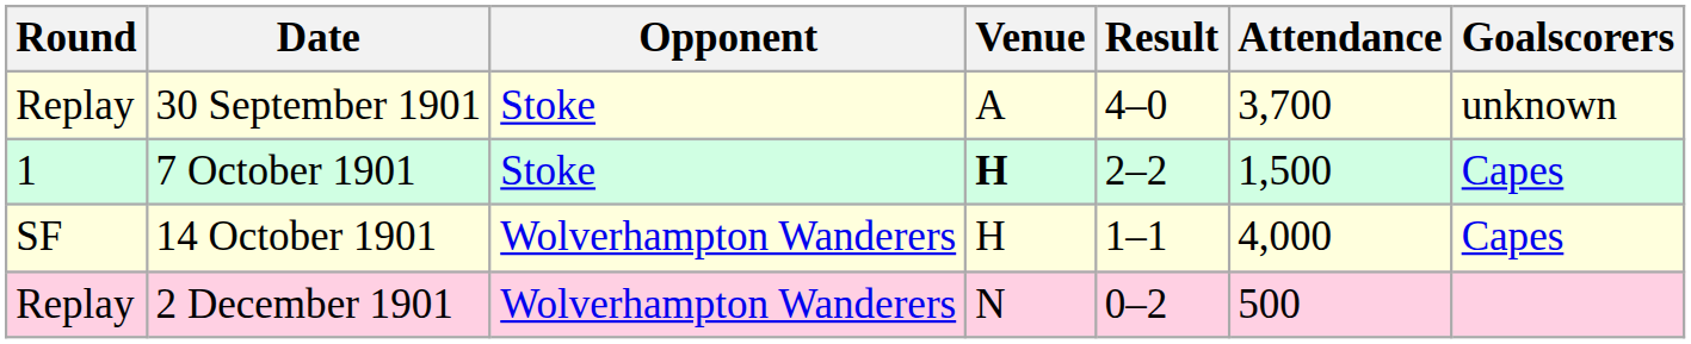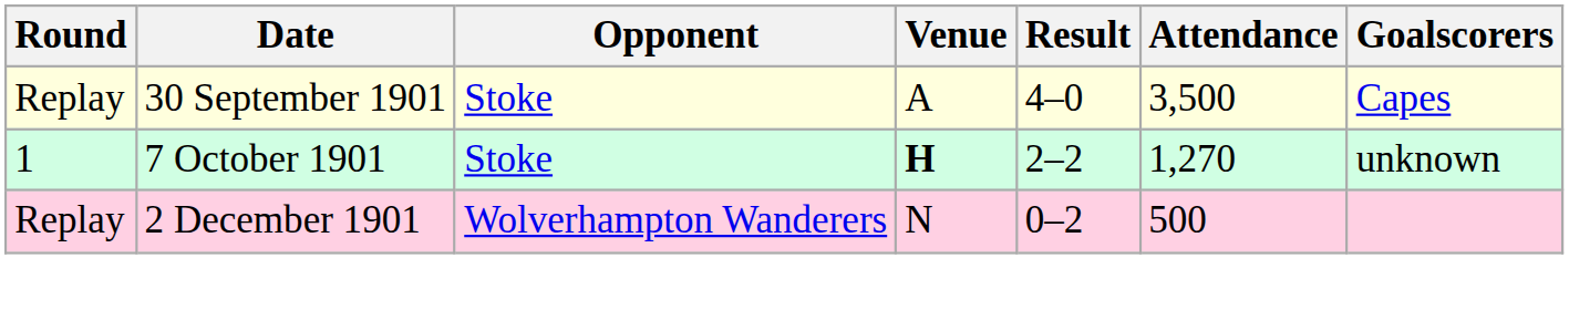30 September 1901 | Attendance: 3,700 -> 3,500
30 September 1901 | Goalscorers: unknown -> Capes
7 October 1901 | Attendance: 1,500 -> 1,270
7 October 1901 | Goalscorers: Capes -> unknown
- row: SF | 14 October 1901 | Wolverhampton Wanderers | H | 1–1 | 4,000 | Capes
